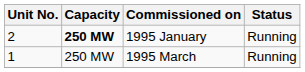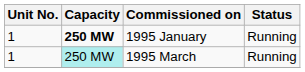1995 January | Unit No.: 2 -> 1
1995 March | Capacity: no background -> paleturquoise background
